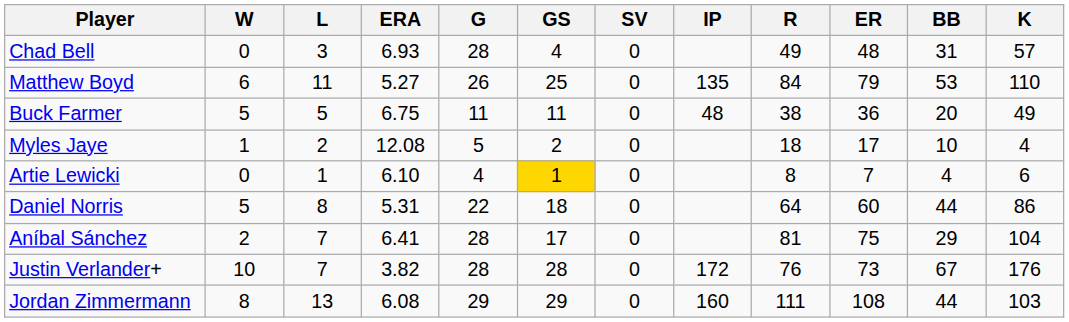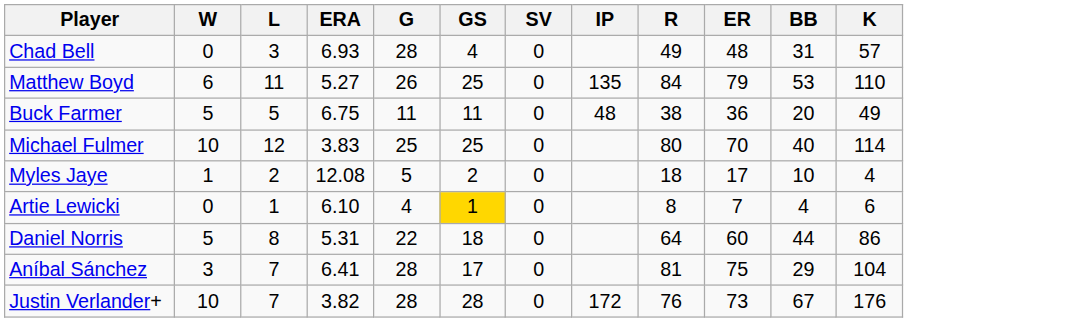+ row: Michael Fulmer | 10 | 12 | 3.83 | 25 | 25 | 0 | 80 | 70 | 40 | 114
Aníbal Sánchez | W: 2 -> 3
- row: Jordan Zimmermann | 8 | 13 | 6.08 | 29 | 29 | 0 | 160 | 111 | 108 | 44 | 103
